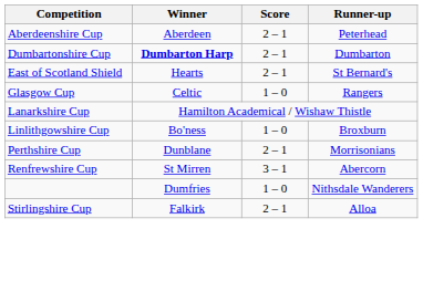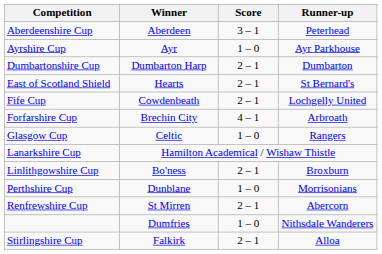Aberdeenshire Cup | Score: 2 – 1 -> 3 – 1
+ row: Ayrshire Cup | Ayr | 1 – 0 | Ayr Parkhouse
Dumbartonshire Cup | Winner: bold -> normal
+ row: Fife Cup | Cowdenbeath | 2 – 1 | Lochgelly United
+ row: Forfarshire Cup | Brechin City | 4 – 1 | Arbroath
Linlithgowshire Cup | Score: 1 – 0 -> 2 – 1
Perthshire Cup | Score: 2 – 1 -> 1 – 0
Renfrewshire Cup | Score: 3 – 1 -> 2 – 1
